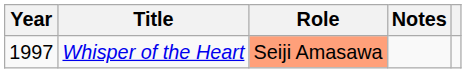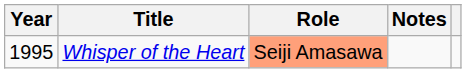Whisper of the Heart | Year: 1997 -> 1995
